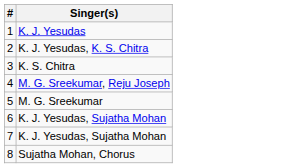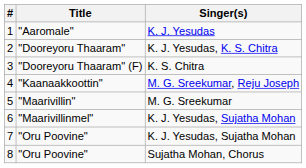+ column: Title | "Aaromale" | "Dooreyoru Thaaram" | "Dooreyoru Thaaram" (F) | "Kaanaakkoottin" | "Maarivillin" | "Maarivillinmel" | "Oru Poovine" | "Oru Poovine"
